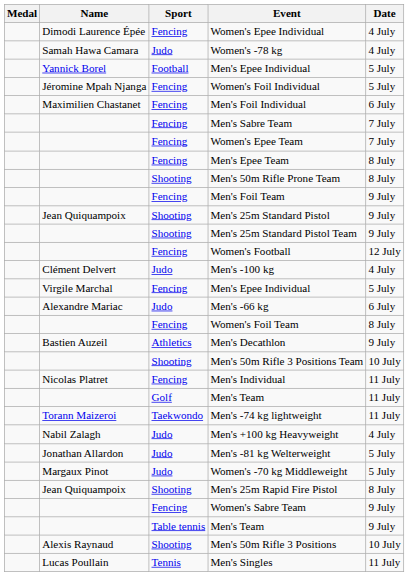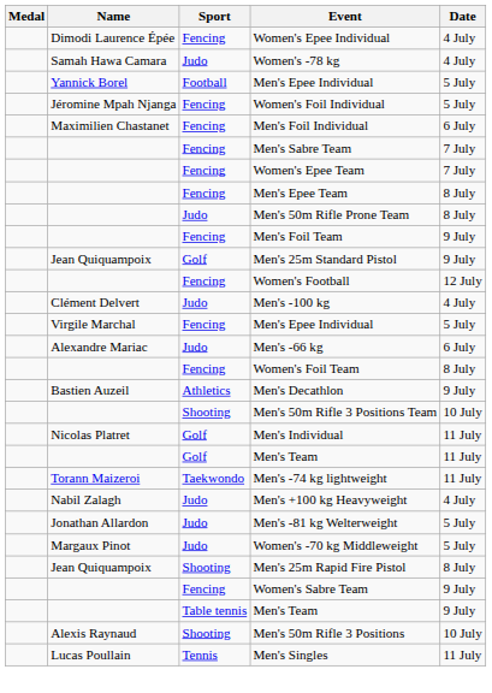Men's 50m Rifle Prone Team | Sport: Shooting -> Judo
Men's 25m Standard Pistol | Sport: Shooting -> Golf
- row: Shooting | Men's 25m Standard Pistol Team | 9 July
Men's Individual | Sport: Fencing -> Golf
